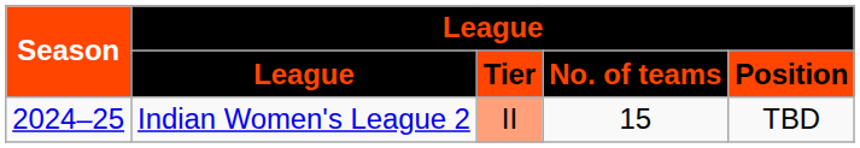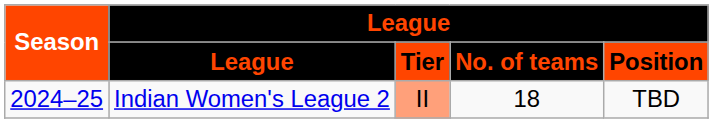Indian Women's League 2 | League / No. of teams: 15 -> 18
